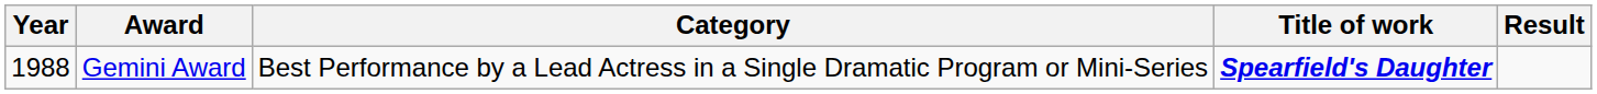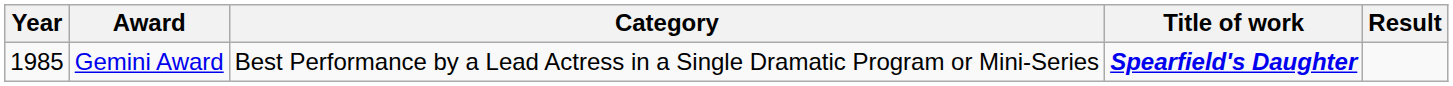Gemini Award | Year: 1988 -> 1985
